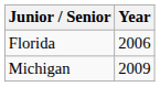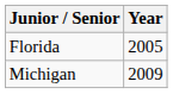Florida | Year: 2006 -> 2005
